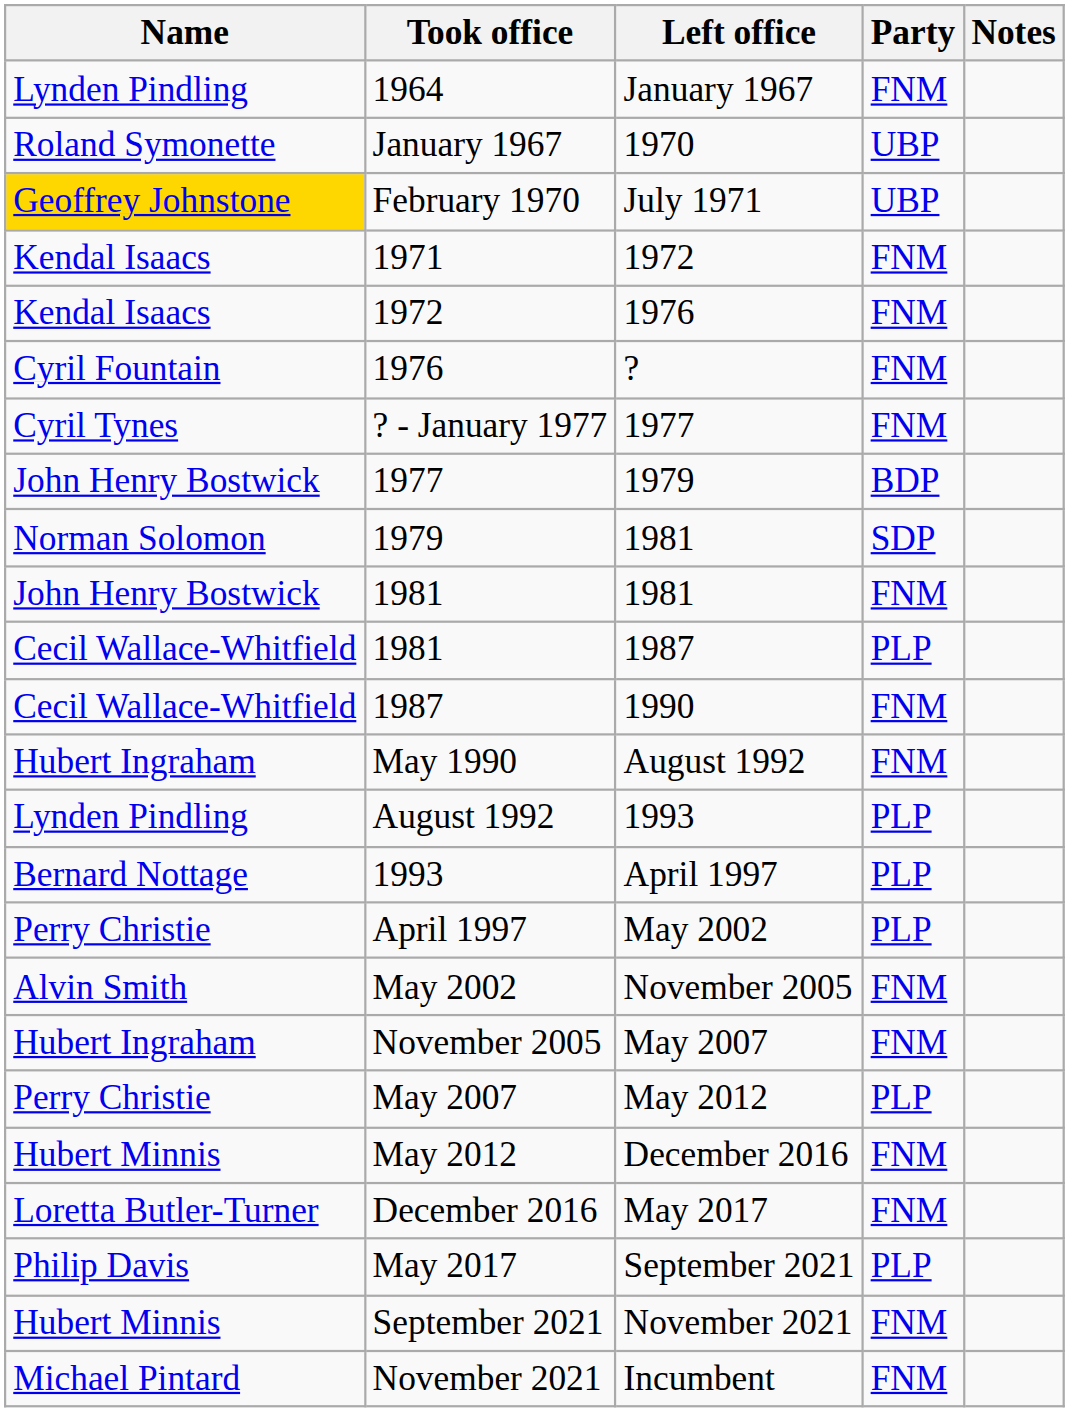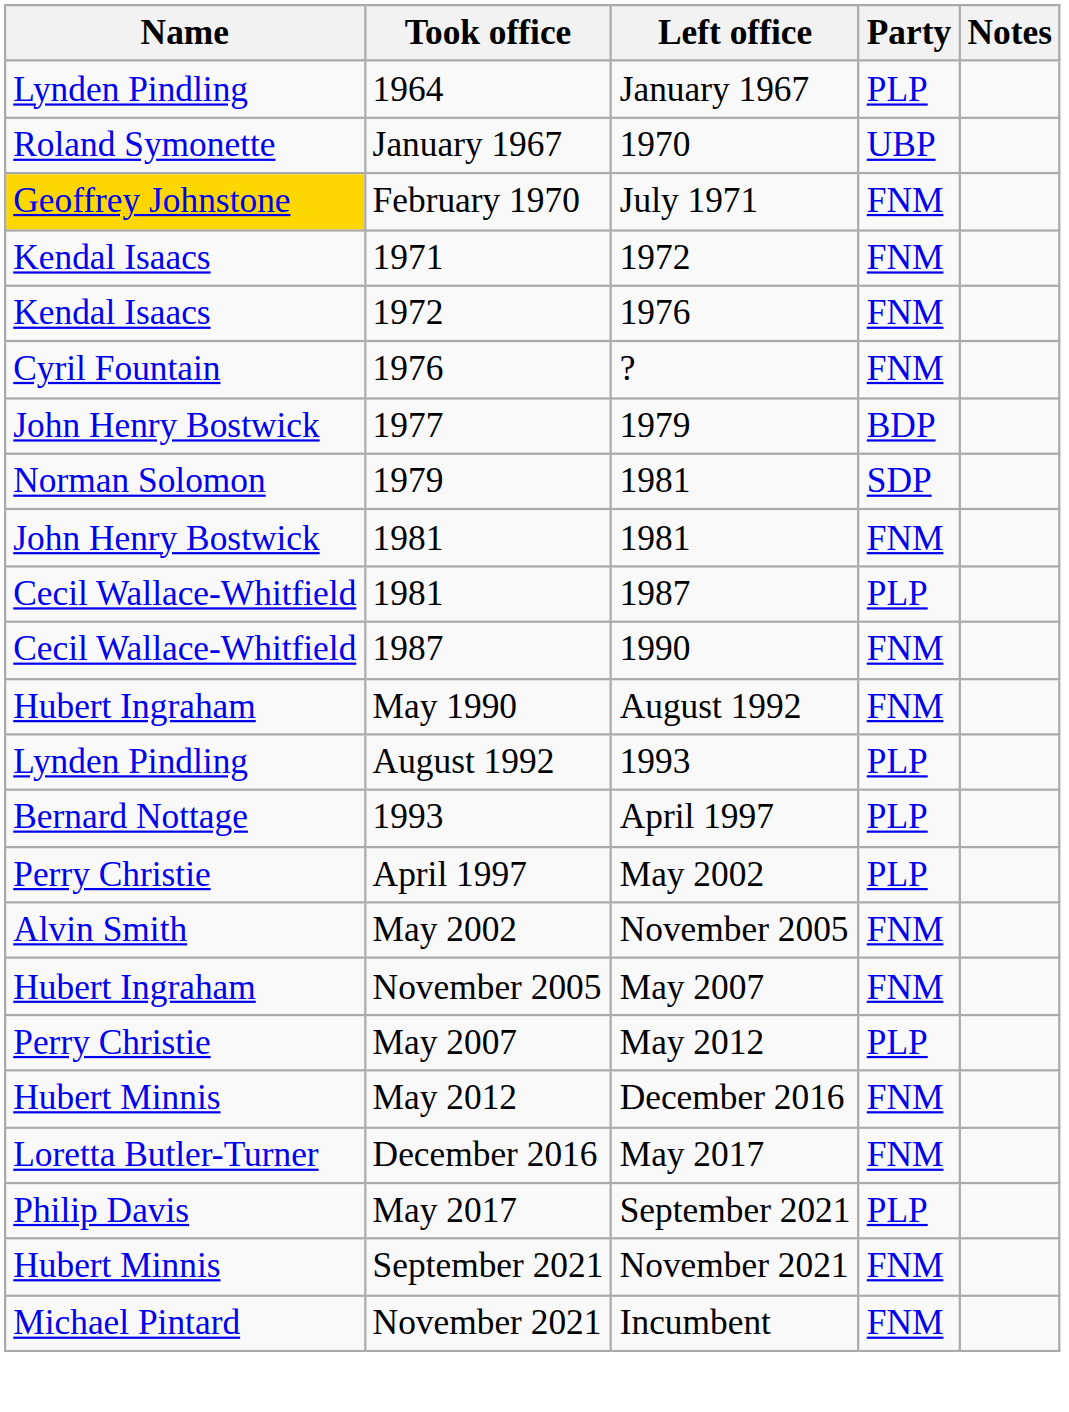1964 | Party: FNM -> PLP
February 1970 | Party: UBP -> FNM
- row: Cyril Tynes | ? - January 1977 | 1977 | FNM
